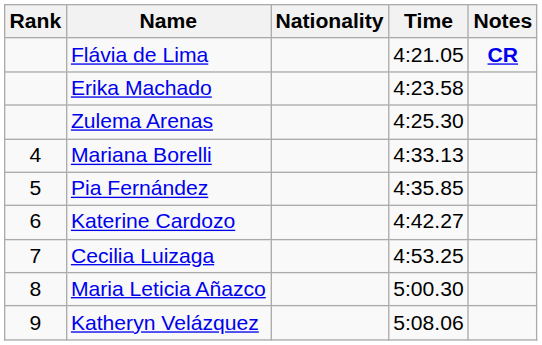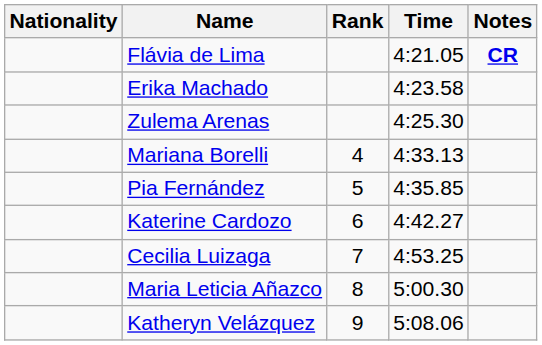columns swapped: Rank <-> Nationality
